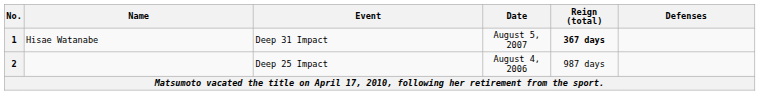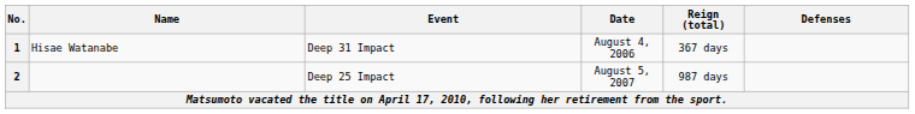1 | Date: August 5, 2007 -> August 4, 2006
1 | Reign (total): bold -> normal
2 | Date: August 4, 2006 -> August 5, 2007
